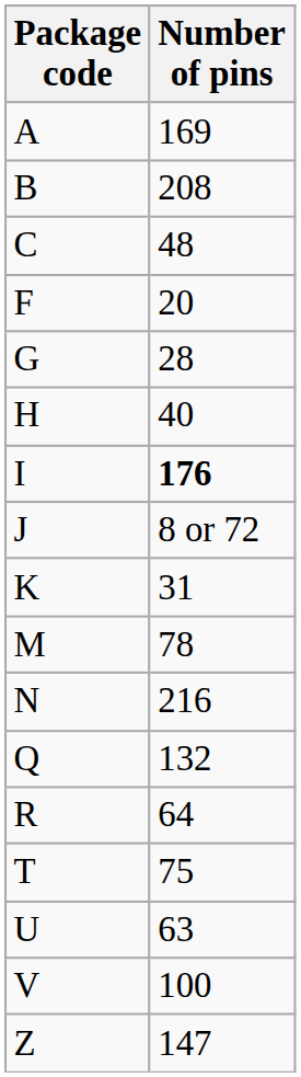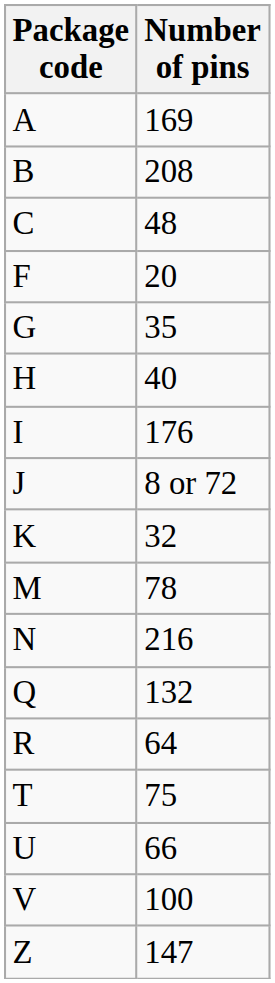G | Number of pins: 28 -> 35
I | Number of pins: bold -> normal
K | Number of pins: 31 -> 32
U | Number of pins: 63 -> 66
